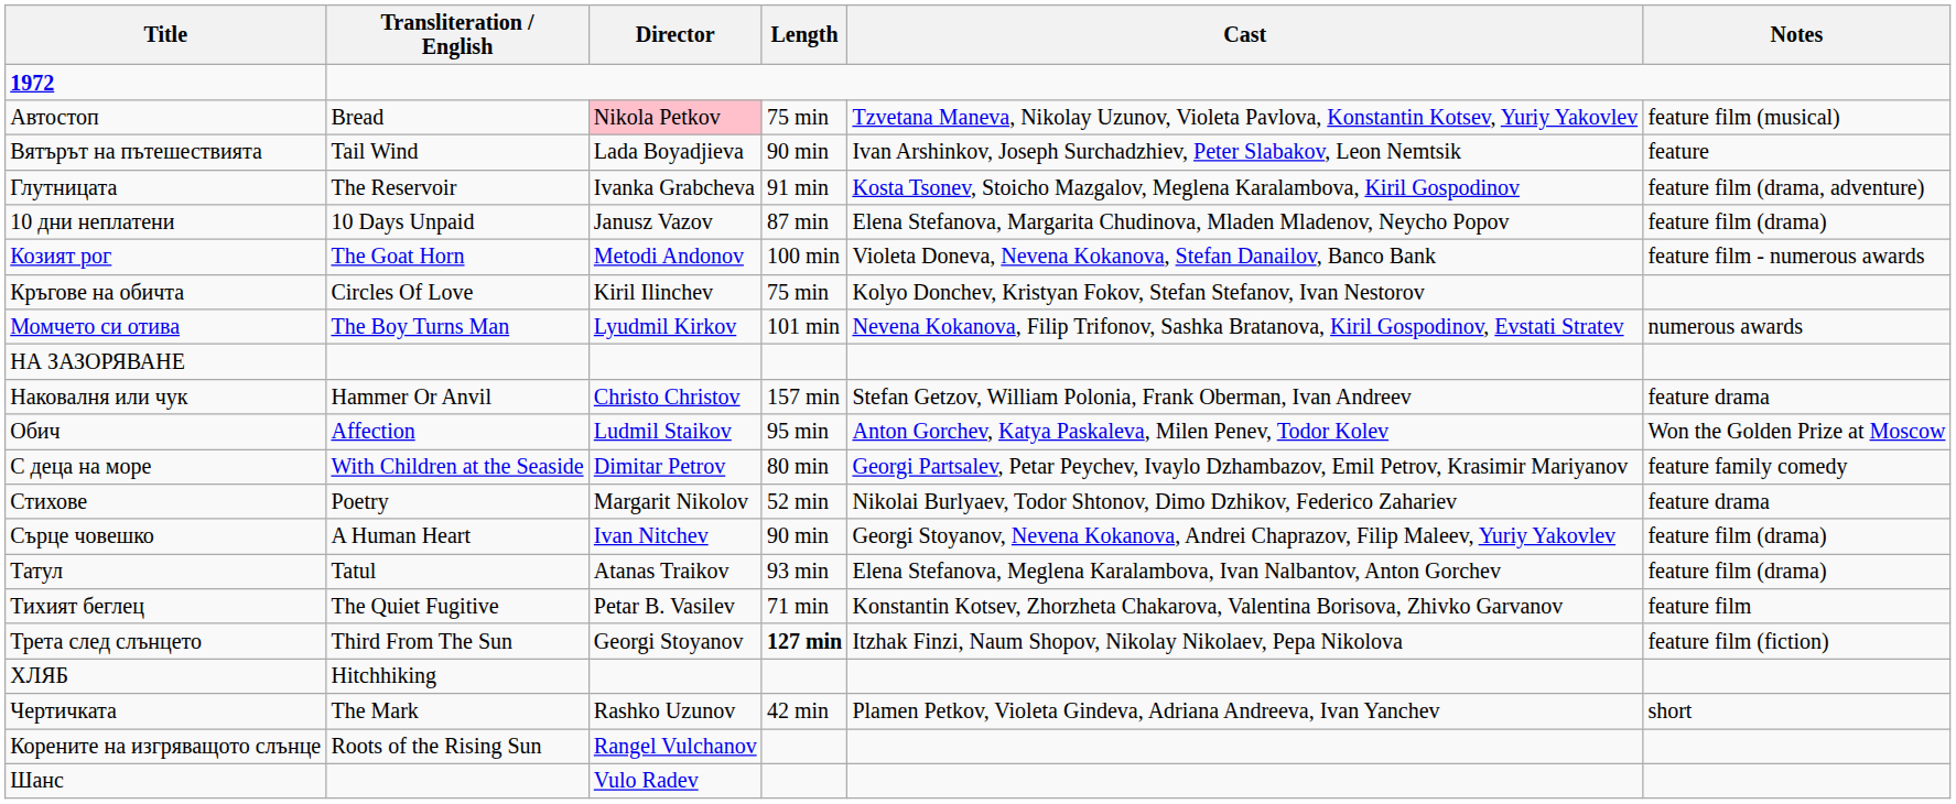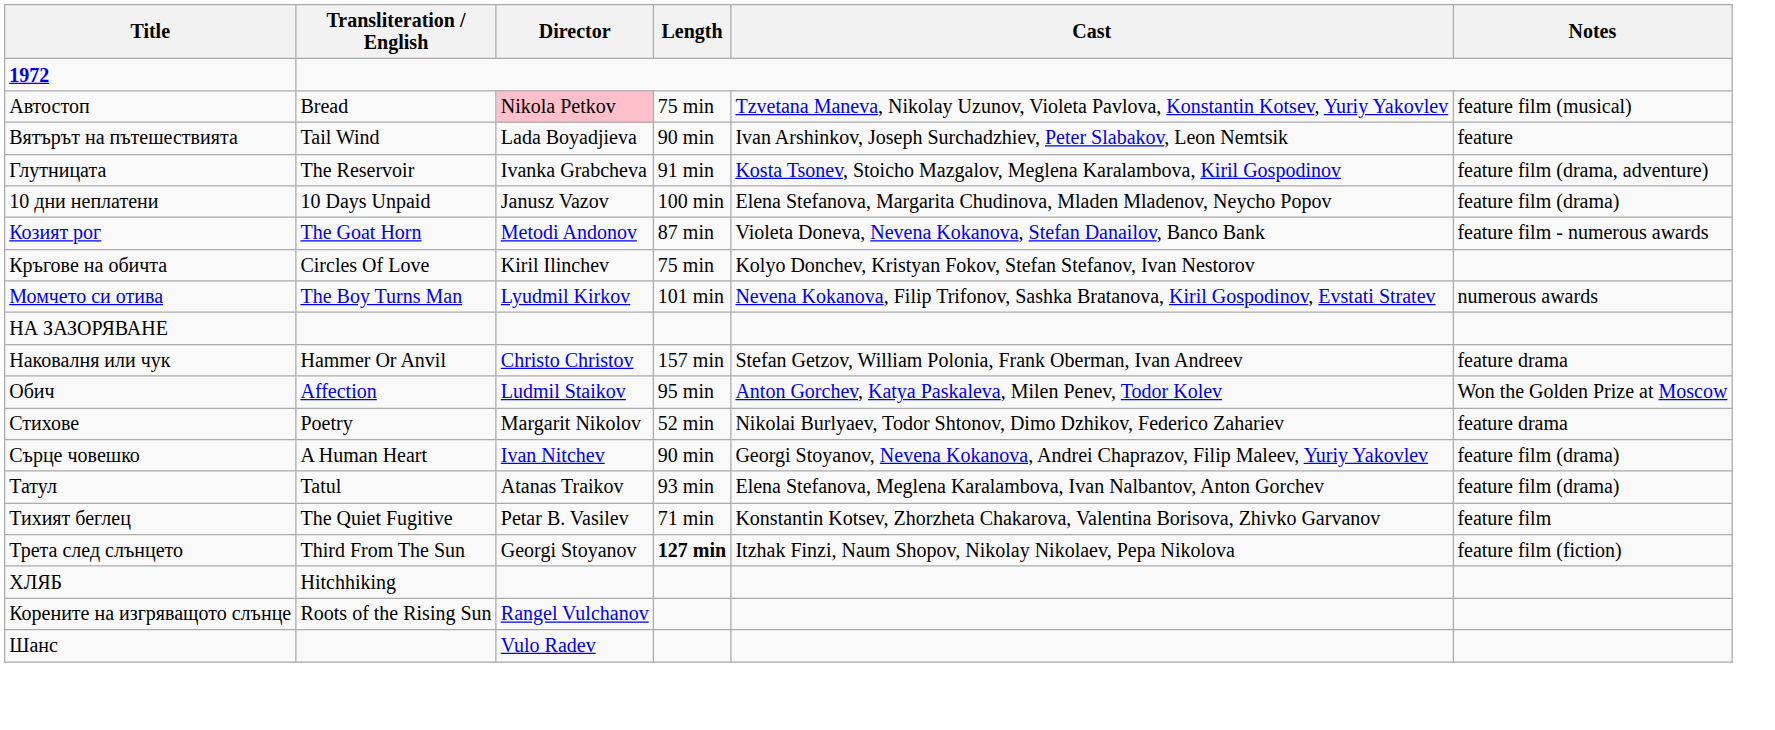10 дни неплатени | Length: 87 min -> 100 min
Козият рог | Length: 100 min -> 87 min
- row: С деца на море | With Children at the Seaside | Dimitar Petrov | 80 min | Georgi Partsalev, Petar Peychev, Ivaylo Dzhambazov, Emil Petrov, Krasimir Mariyanov | feature family comedy
- row: Чертичката | The Mark | Rashko Uzunov | 42 min | Plamen Petkov, Violeta Gindeva, Adriana Andreeva, Ivan Yanchev | short
